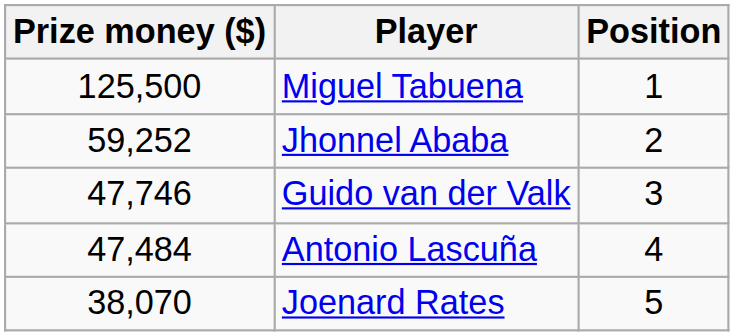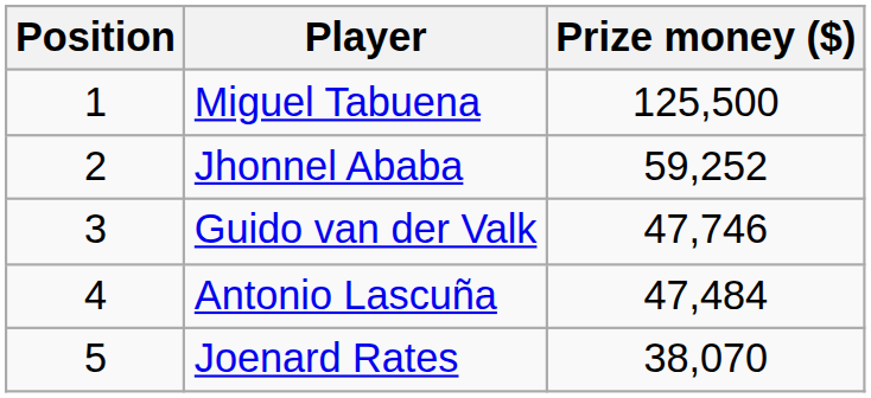columns swapped: Position <-> Prize money ($)
